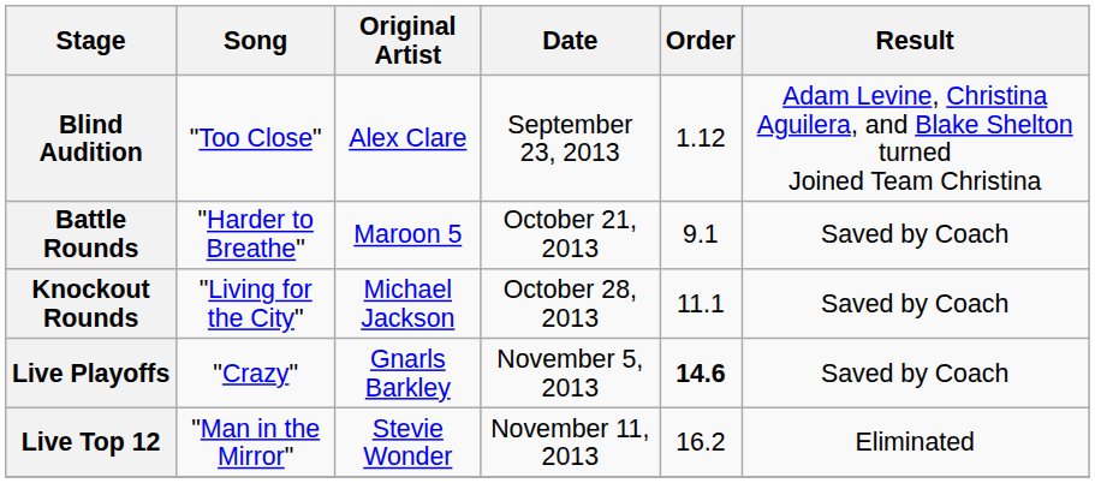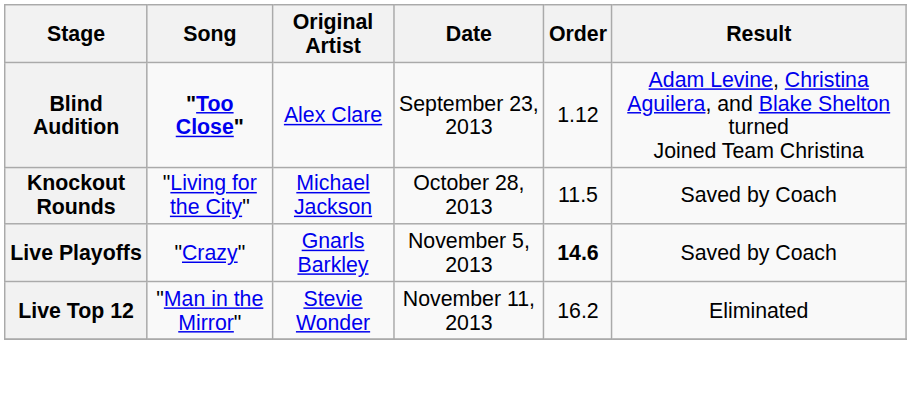Blind Audition | Song: normal -> bold
- row: Battle Rounds | "Harder to Breathe" | Maroon 5 | October 21, 2013 | 9.1 | Saved by Coach
Knockout Rounds | Order: 11.1 -> 11.5
